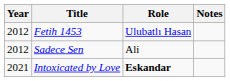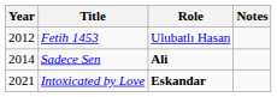Sadece Sen | Year: 2012 -> 2014
Sadece Sen | Role: normal -> bold
